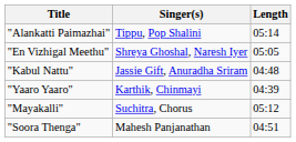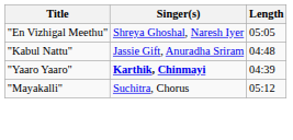- row: "Alankatti Paimazhai" | Tippu, Pop Shalini | 05:14
"Yaaro Yaaro" | Singer(s): normal -> bold
- row: "Soora Thenga" | Mahesh Panjanathan | 04:51
